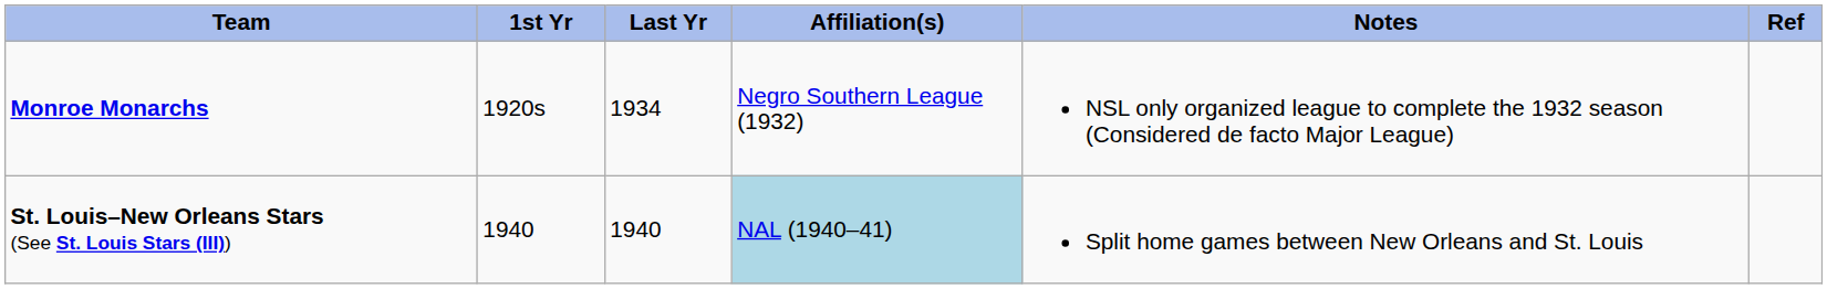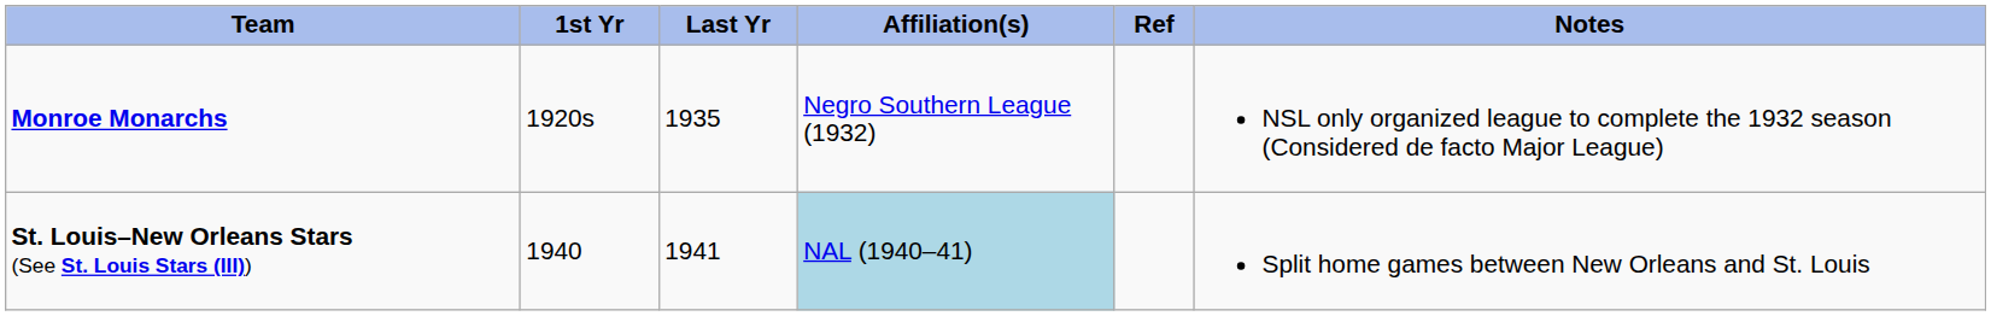columns swapped: Notes <-> Ref
Monroe Monarchs | Last Yr: 1934 -> 1935
St. Louis–New Orleans Stars (See St. Louis Stars (III)) | Last Yr: 1940 -> 1941
